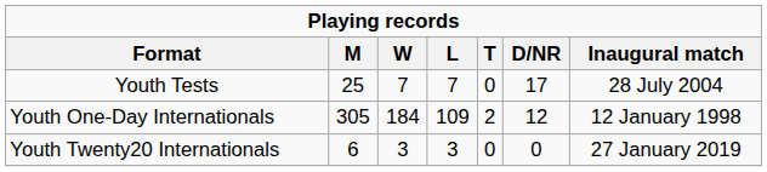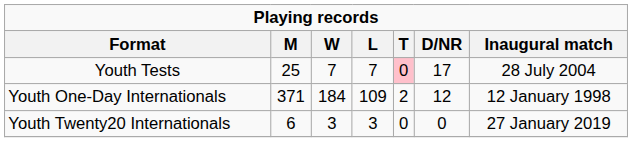Youth Tests | T: no background -> pink background
Youth One-Day Internationals | M: 305 -> 371
